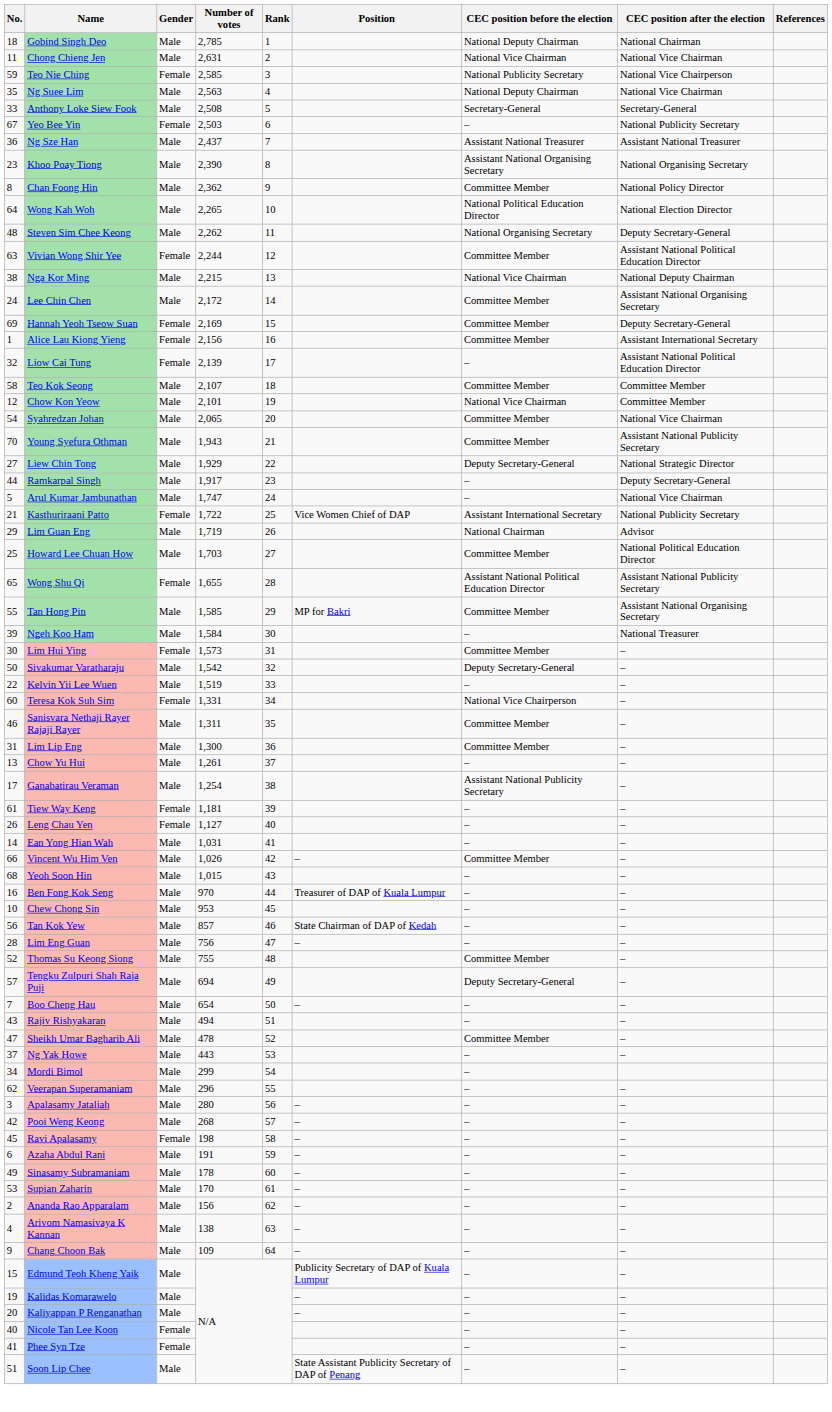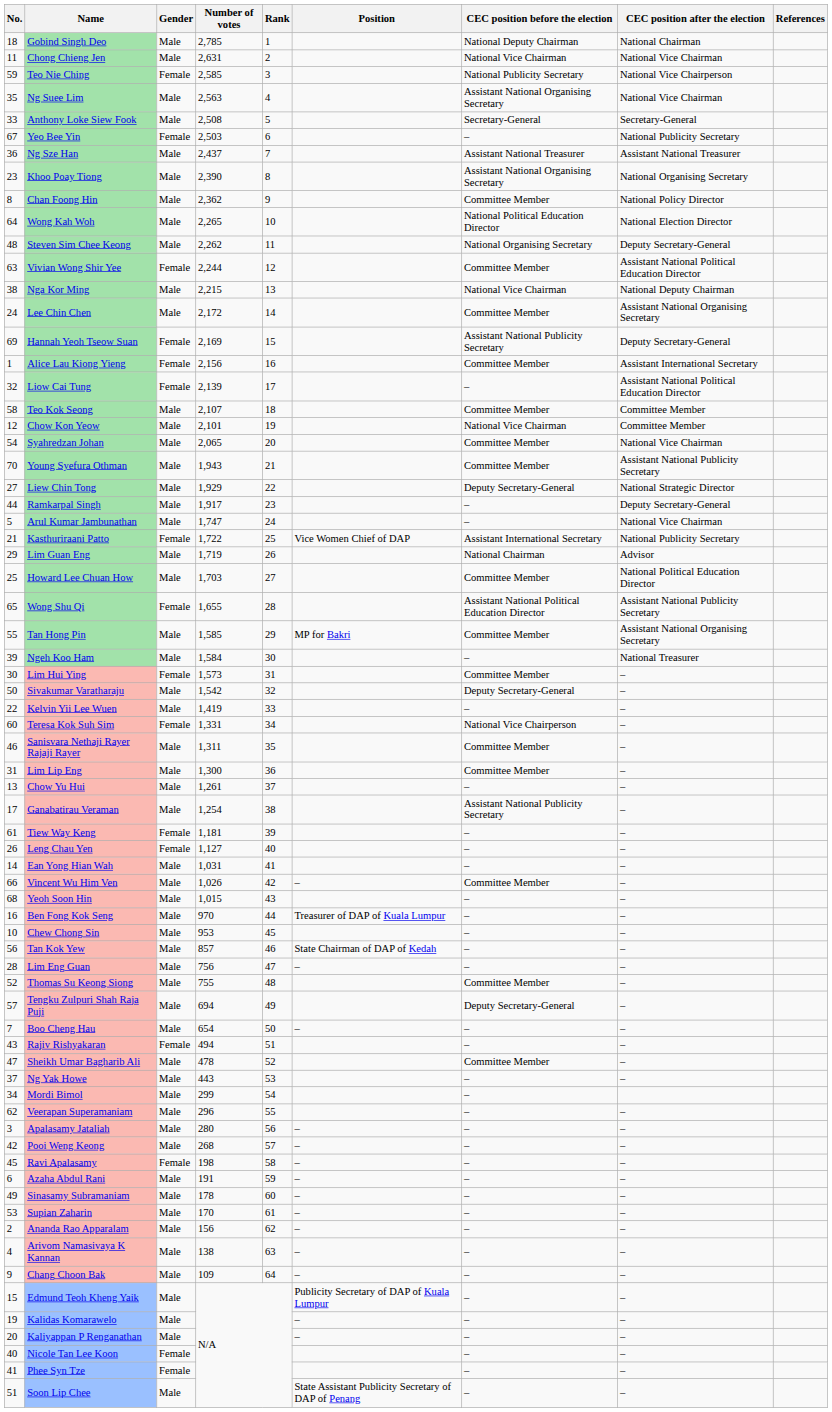Ng Suee Lim | CEC position before the election: National Deputy Chairman -> Assistant National Organising Secretary
Hannah Yeoh Tseow Suan | CEC position before the election: Committee Member -> Assistant National Publicity Secretary
Kelvin Yii Lee Wuen | Number of votes: 1,519 -> 1,419
Rajiv Rishyakaran | Gender: Male -> Female
